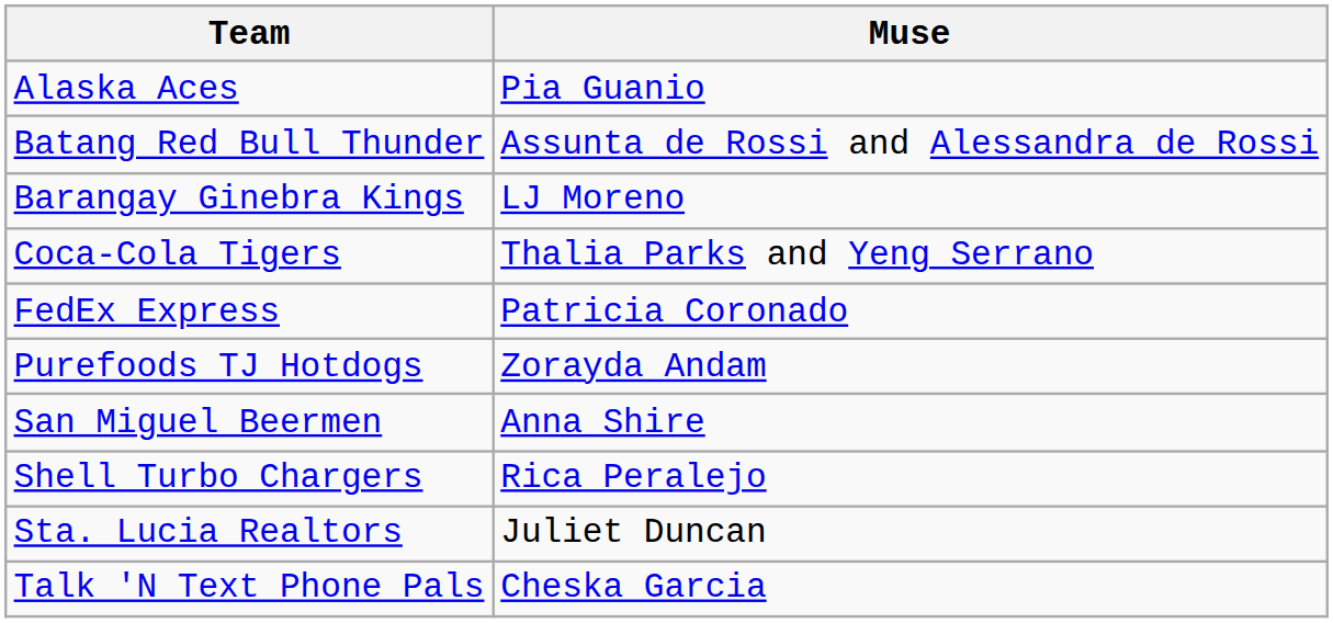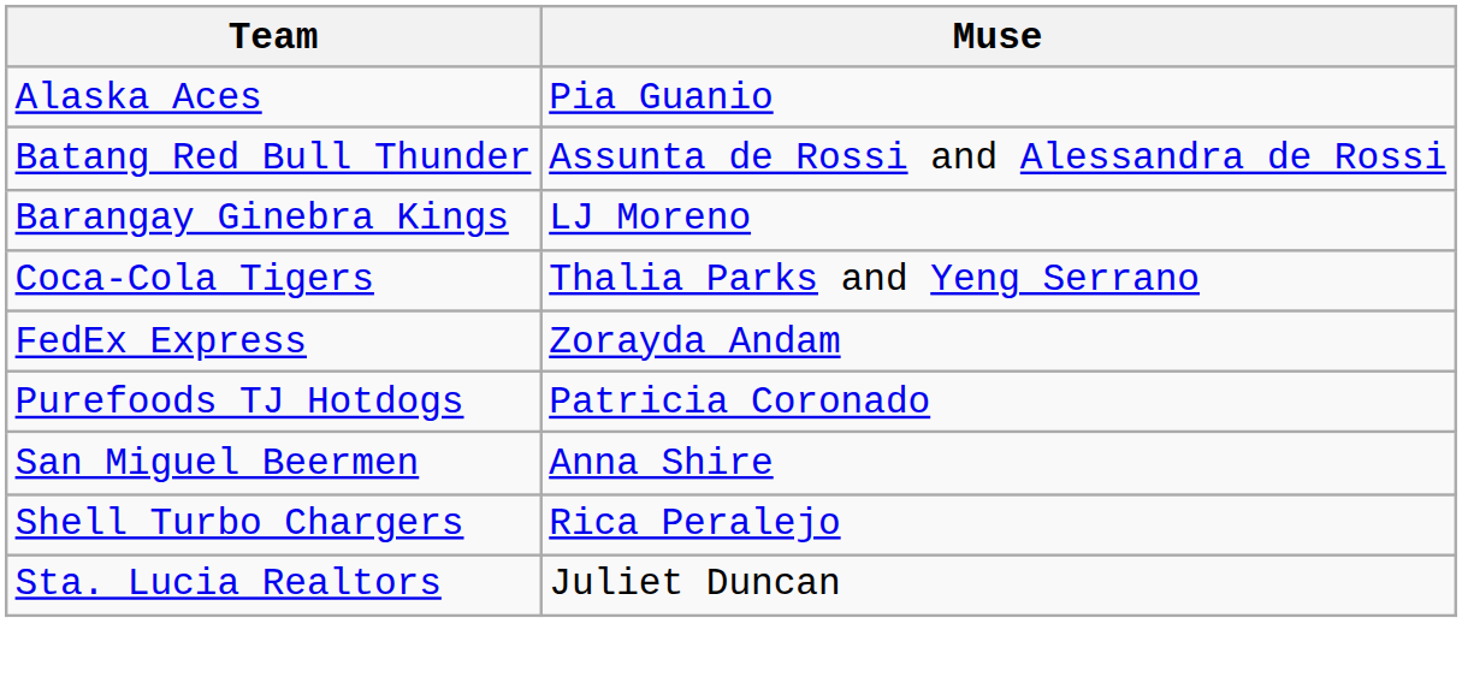FedEx Express | Muse: Patricia Coronado -> Zorayda Andam
Purefoods TJ Hotdogs | Muse: Zorayda Andam -> Patricia Coronado
- row: Talk 'N Text Phone Pals | Cheska Garcia
